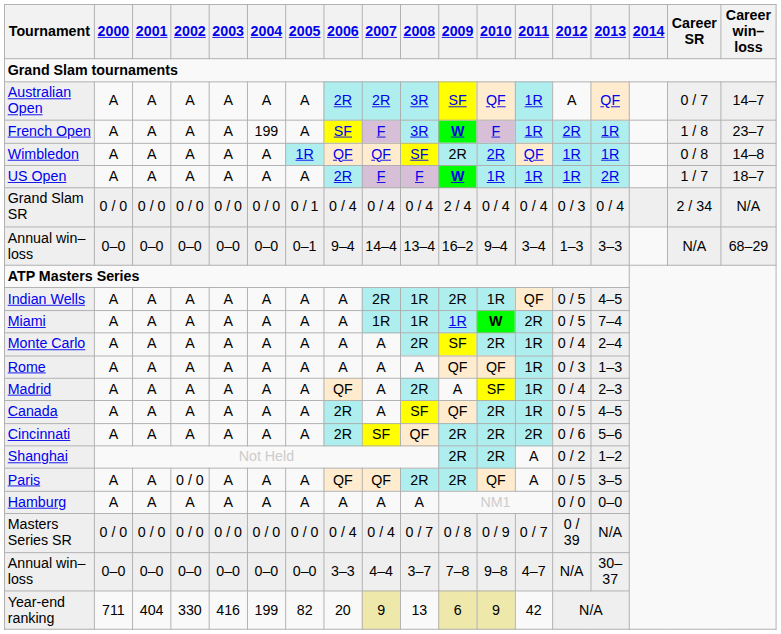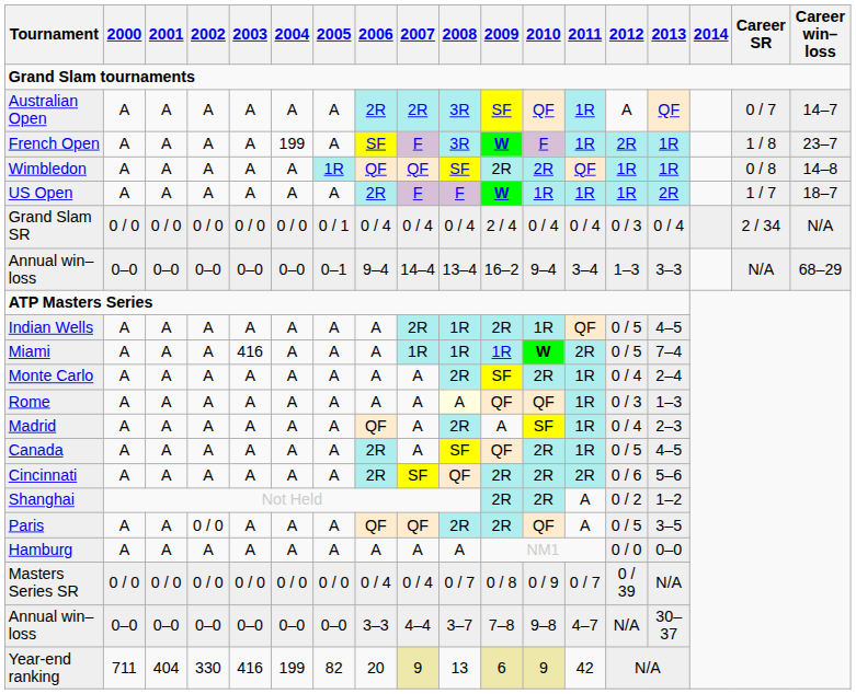Miami | 2003: A -> 416
Rome | 2008: no background -> lightyellow background
